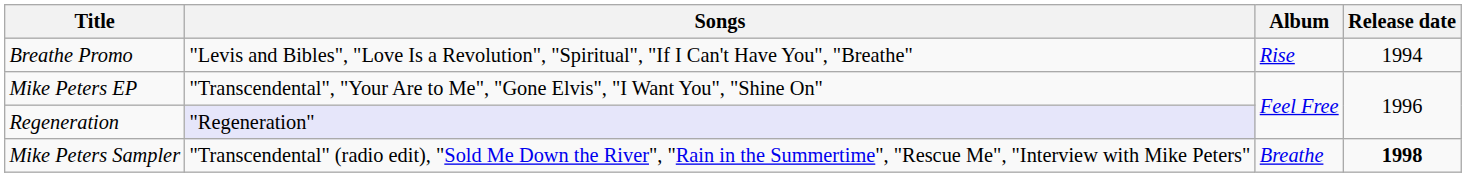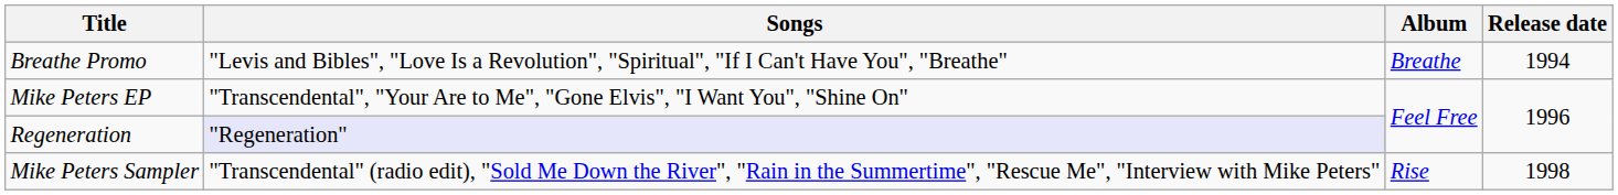Breathe Promo | Album: Rise -> Breathe
Mike Peters Sampler | Album: Breathe -> Rise
Mike Peters Sampler | Release date: bold -> normal
